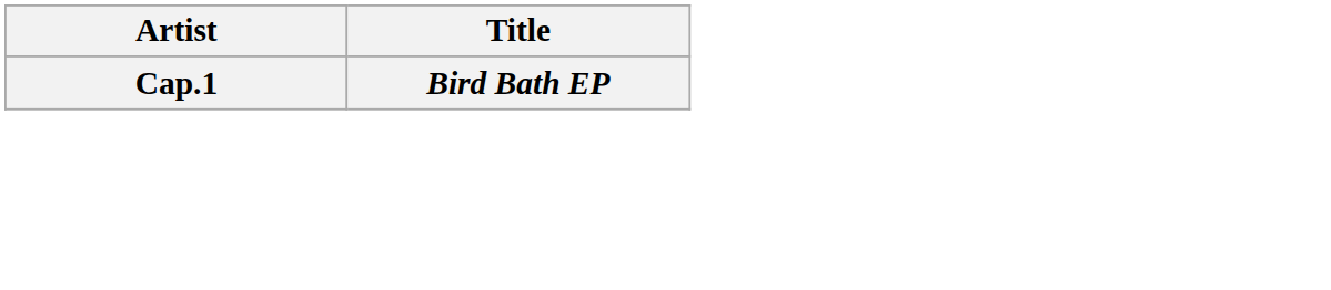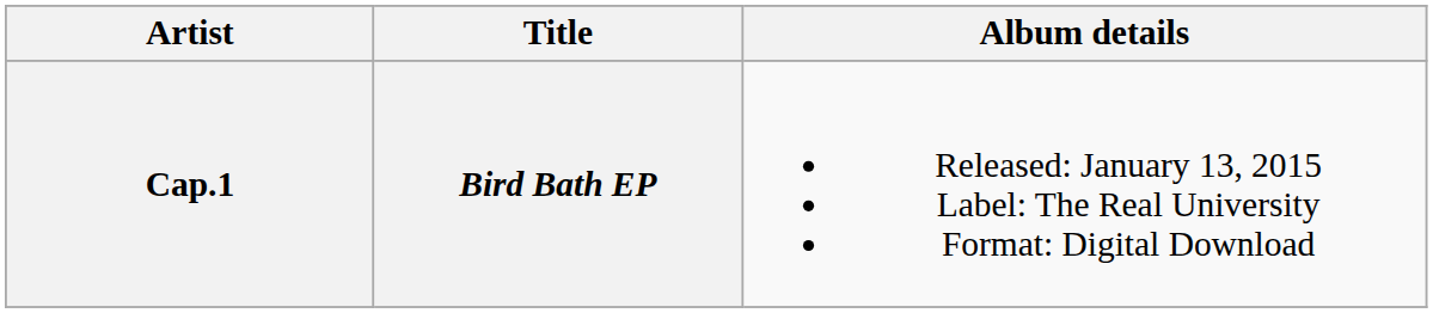+ column: Album details | Released: January 13, 2015 Label: The Real University Format: Digital Download
